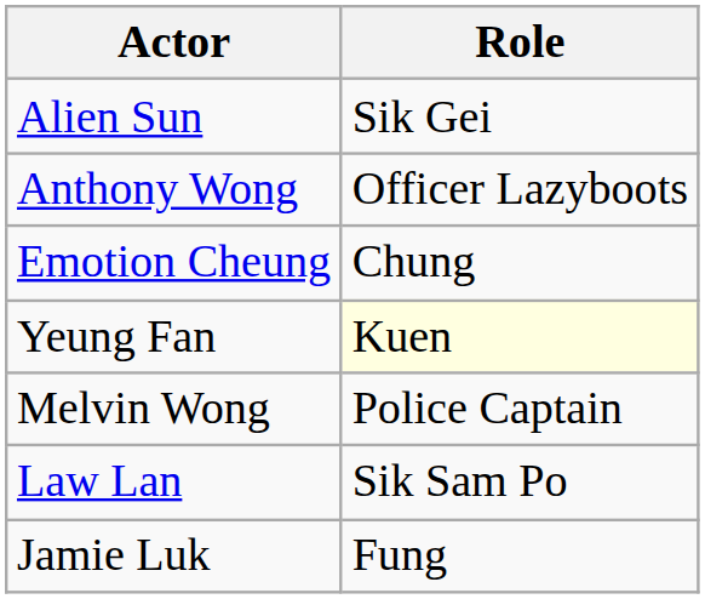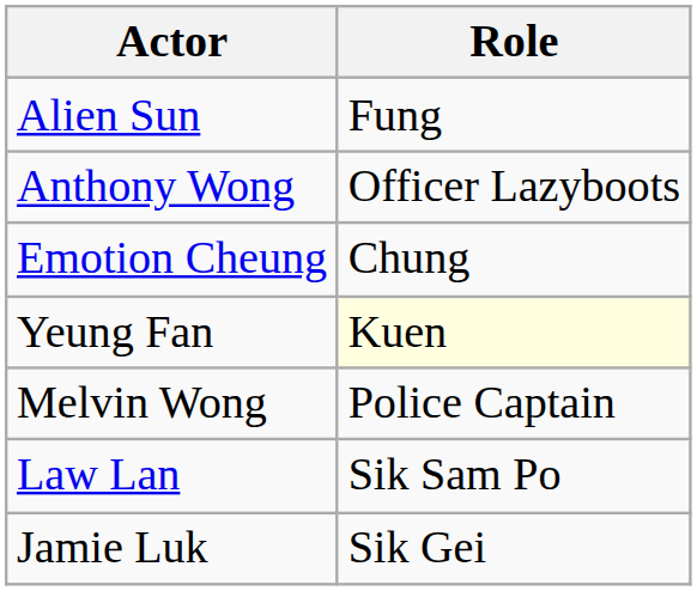Alien Sun | Role: Sik Gei -> Fung
Jamie Luk | Role: Fung -> Sik Gei
